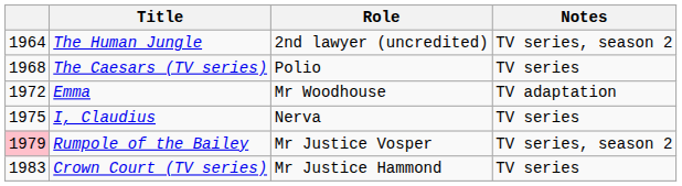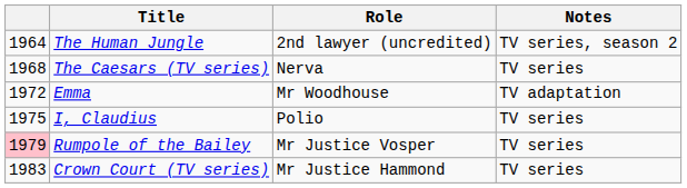The Caesars (TV series) | Role: Polio -> Nerva
I, Claudius | Role: Nerva -> Polio
Rumpole of the Bailey | Notes: TV series, season 2 -> TV series
